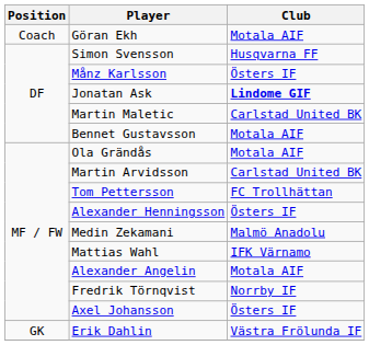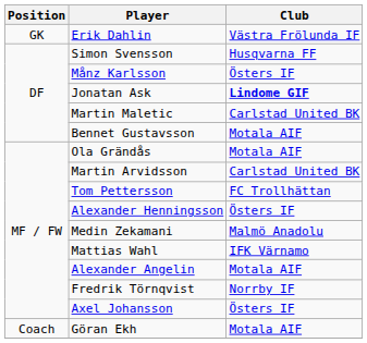rows swapped: Erik Dahlin <-> Göran Ekh
